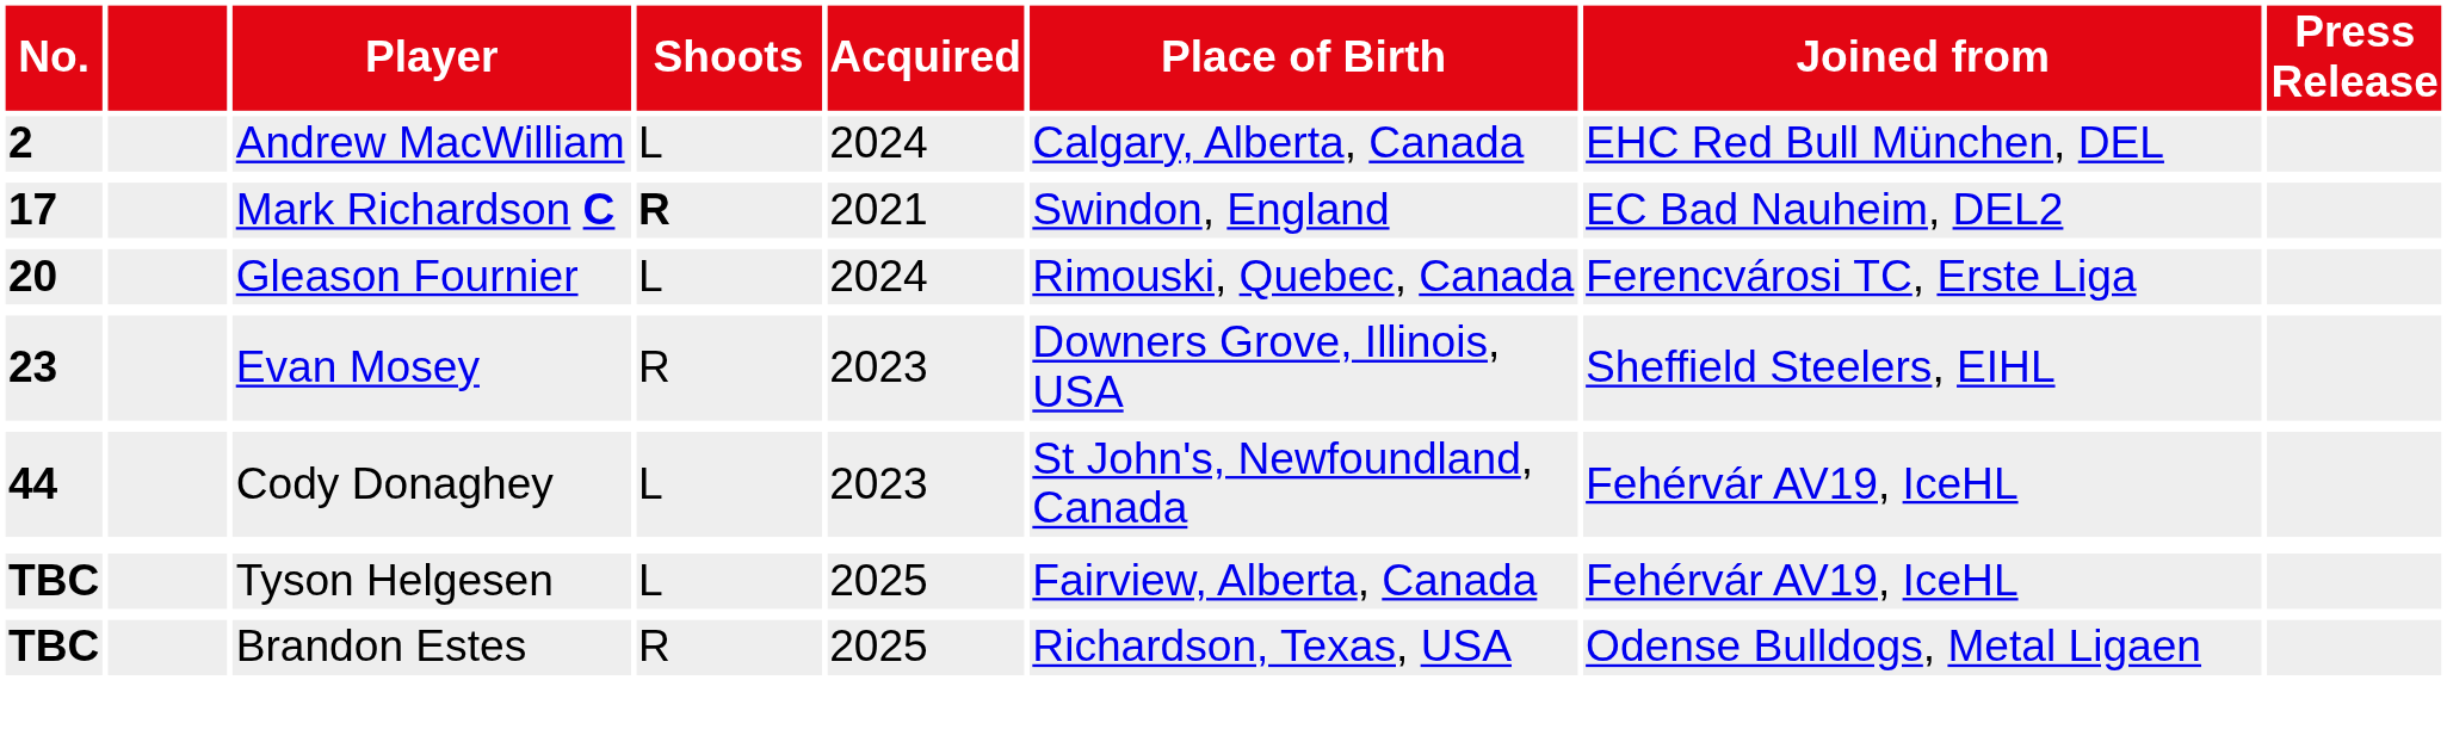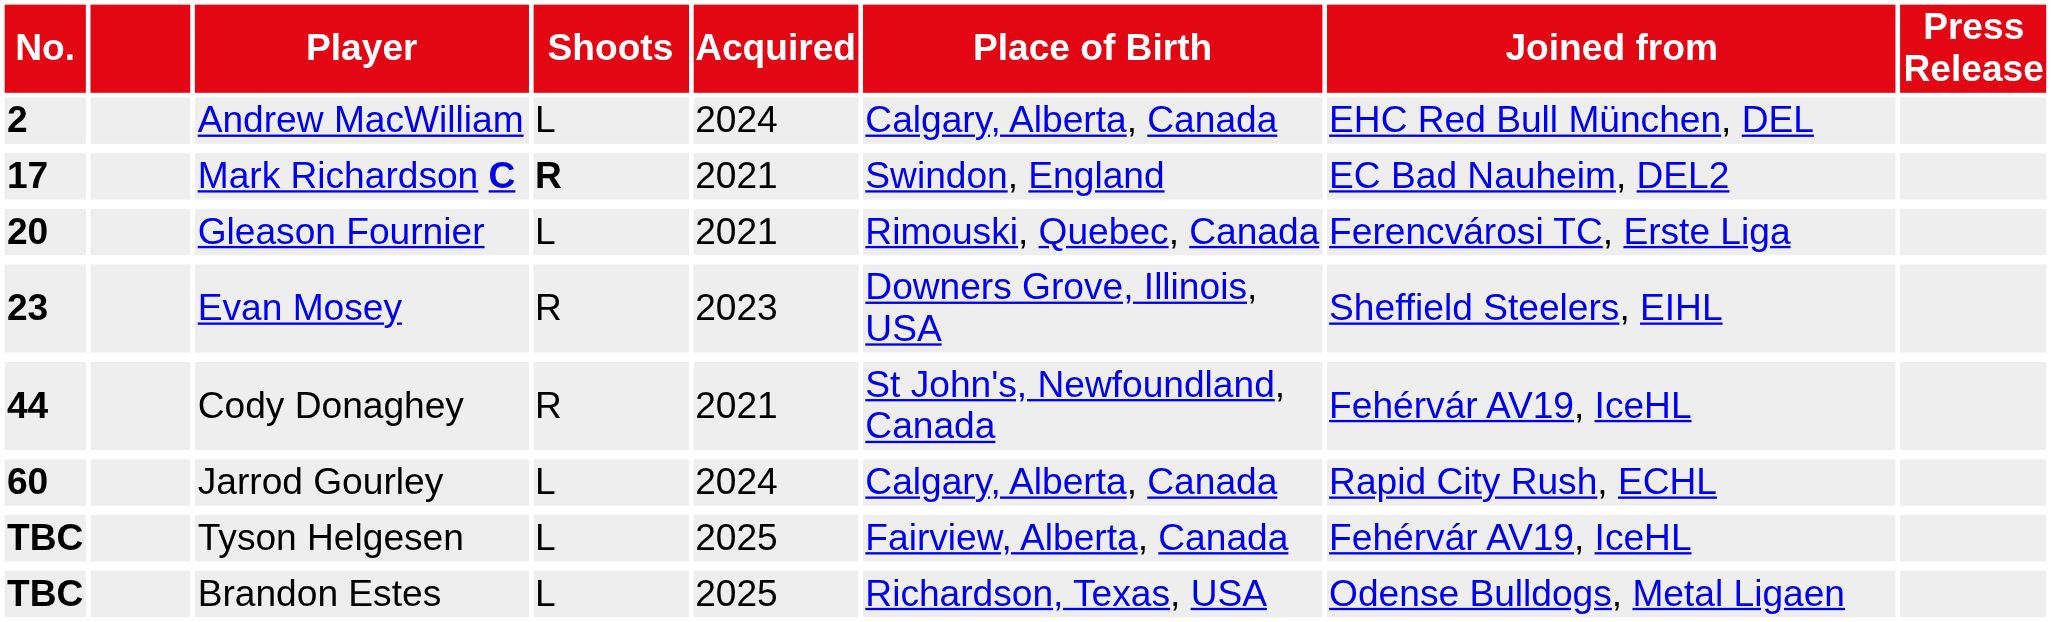Gleason Fournier | Acquired: 2024 -> 2021
Cody Donaghey | Shoots: L -> R
Cody Donaghey | Acquired: 2023 -> 2021
+ row: 60 | Jarrod Gourley | L | 2024 | Calgary, Alberta, Canada | Rapid City Rush, ECHL
Brandon Estes | Shoots: R -> L
